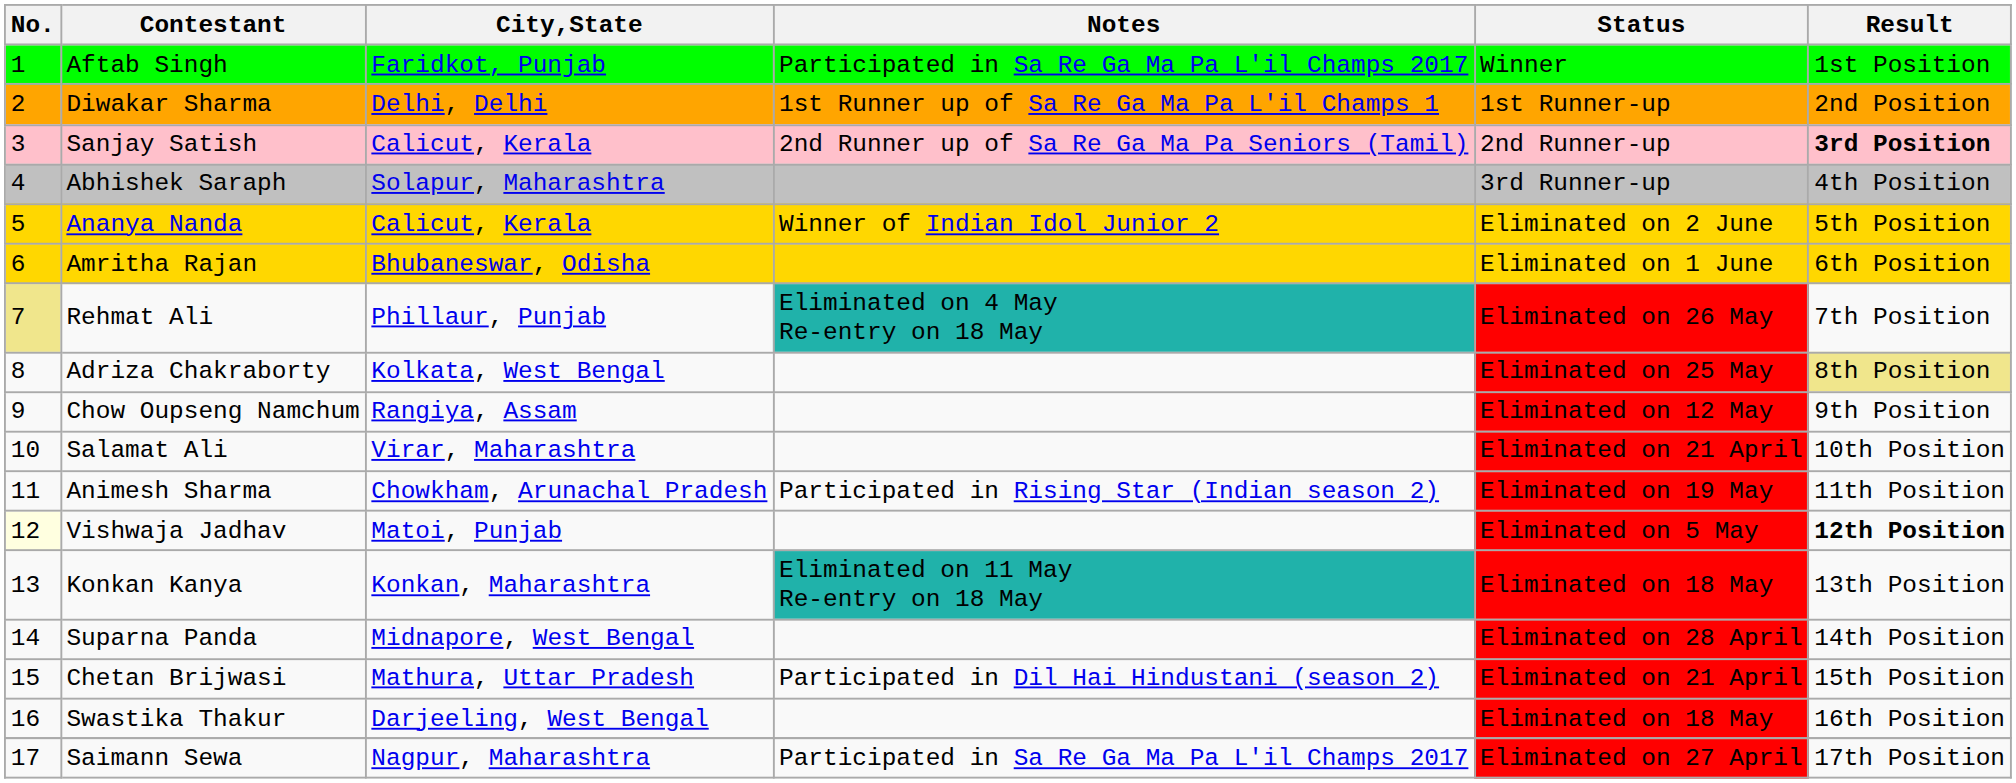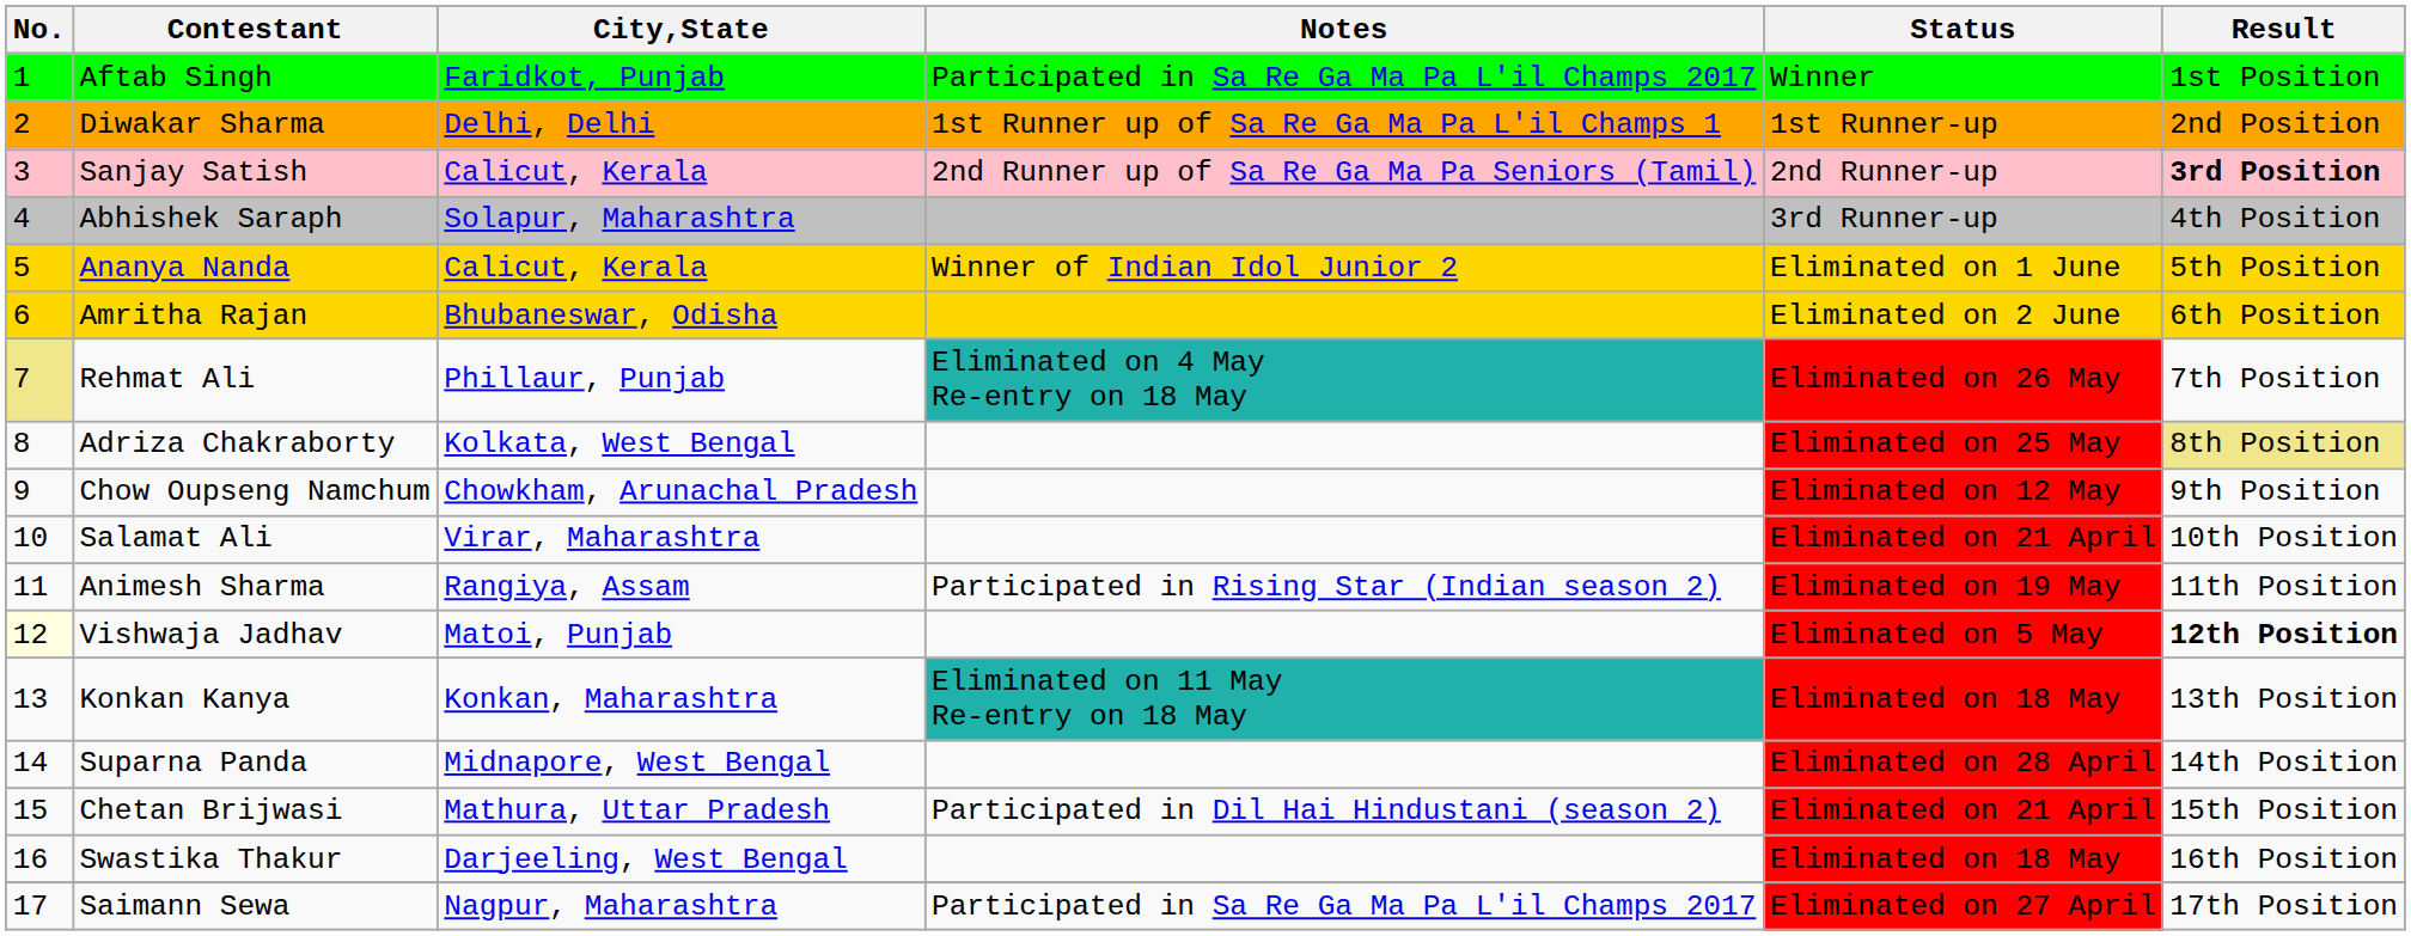Ananya Nanda | Status: Eliminated on 2 June -> Eliminated on 1 June
Amritha Rajan | Status: Eliminated on 1 June -> Eliminated on 2 June
Chow Oupseng Namchum | City,State: Rangiya, Assam -> Chowkham, Arunachal Pradesh
Animesh Sharma | City,State: Chowkham, Arunachal Pradesh -> Rangiya, Assam
